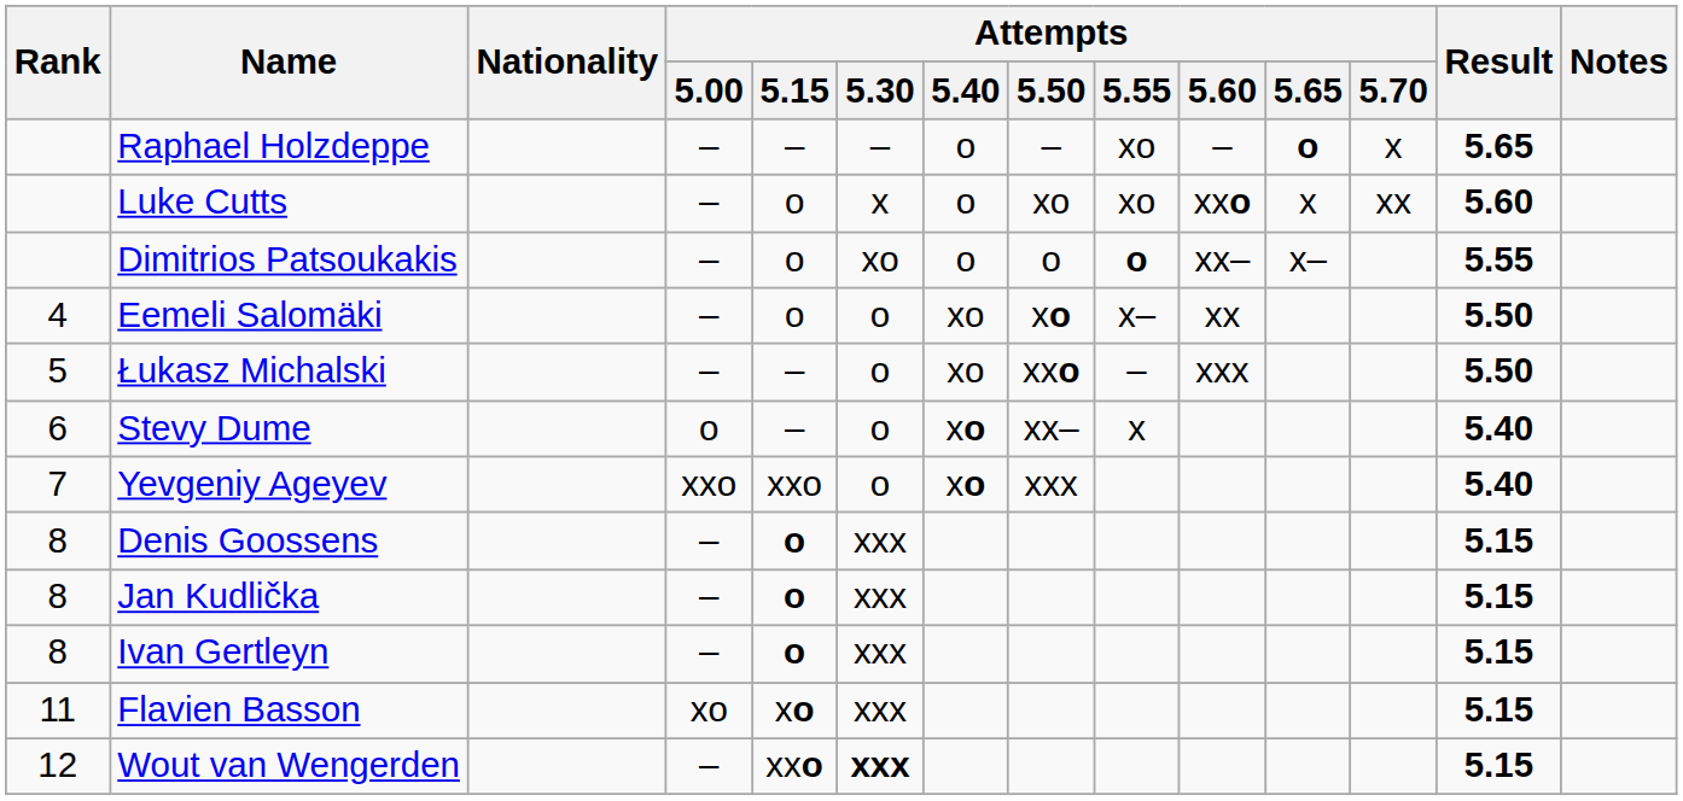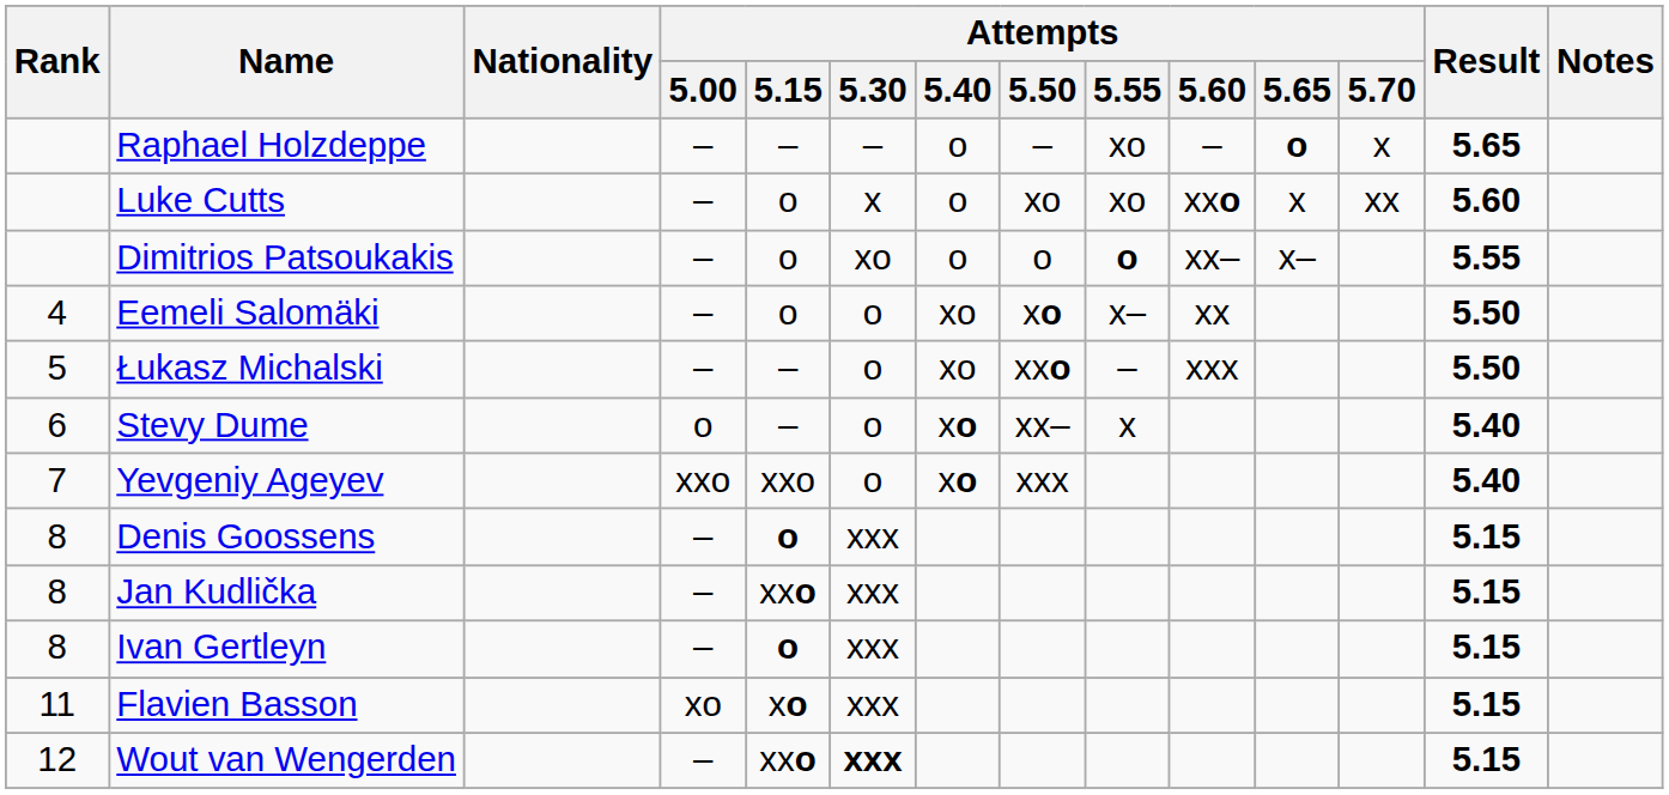Jan Kudlička | Attempts / 5.15: o -> xxo
